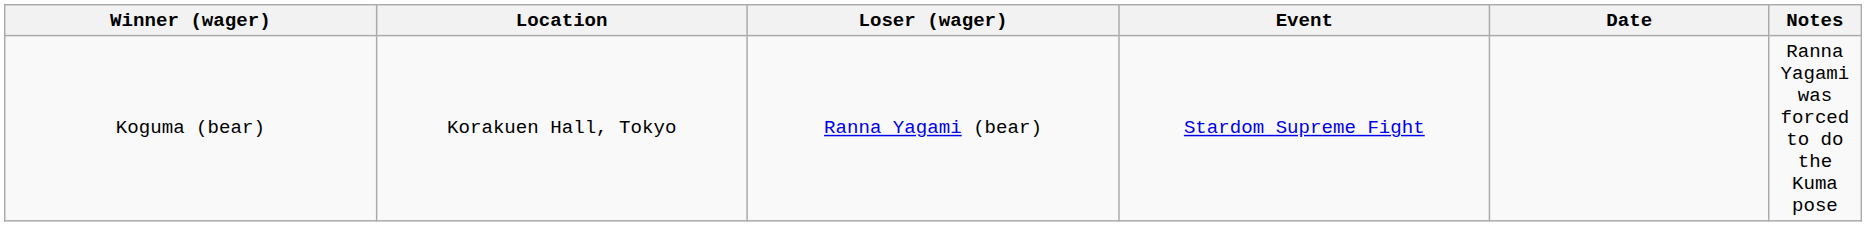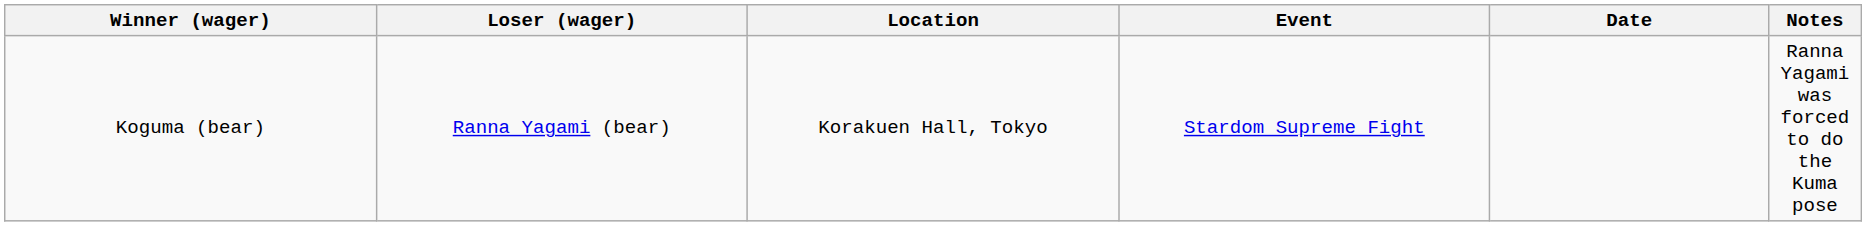columns swapped: Loser (wager) <-> Location
